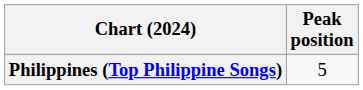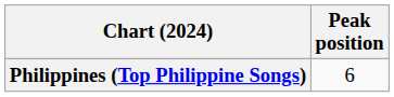Philippines (Top Philippine Songs) | Peak position: 5 -> 6
